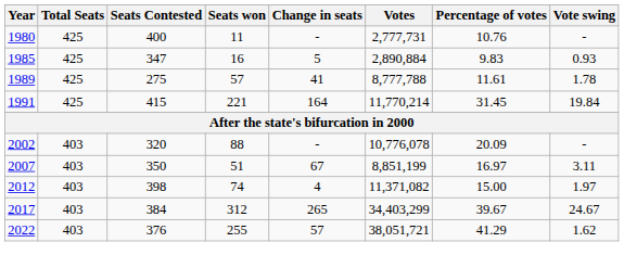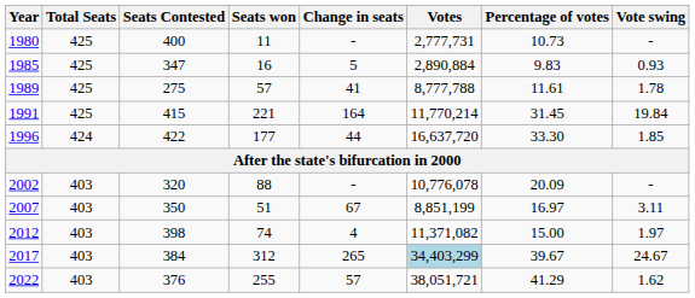1980 | Percentage of votes: 10.76 -> 10.73
+ row: 1996 | 424 | 422 | 177 | 44 | 16,637,720 | 33.30 | 1.85
2017 | Votes: no background -> lightblue background
